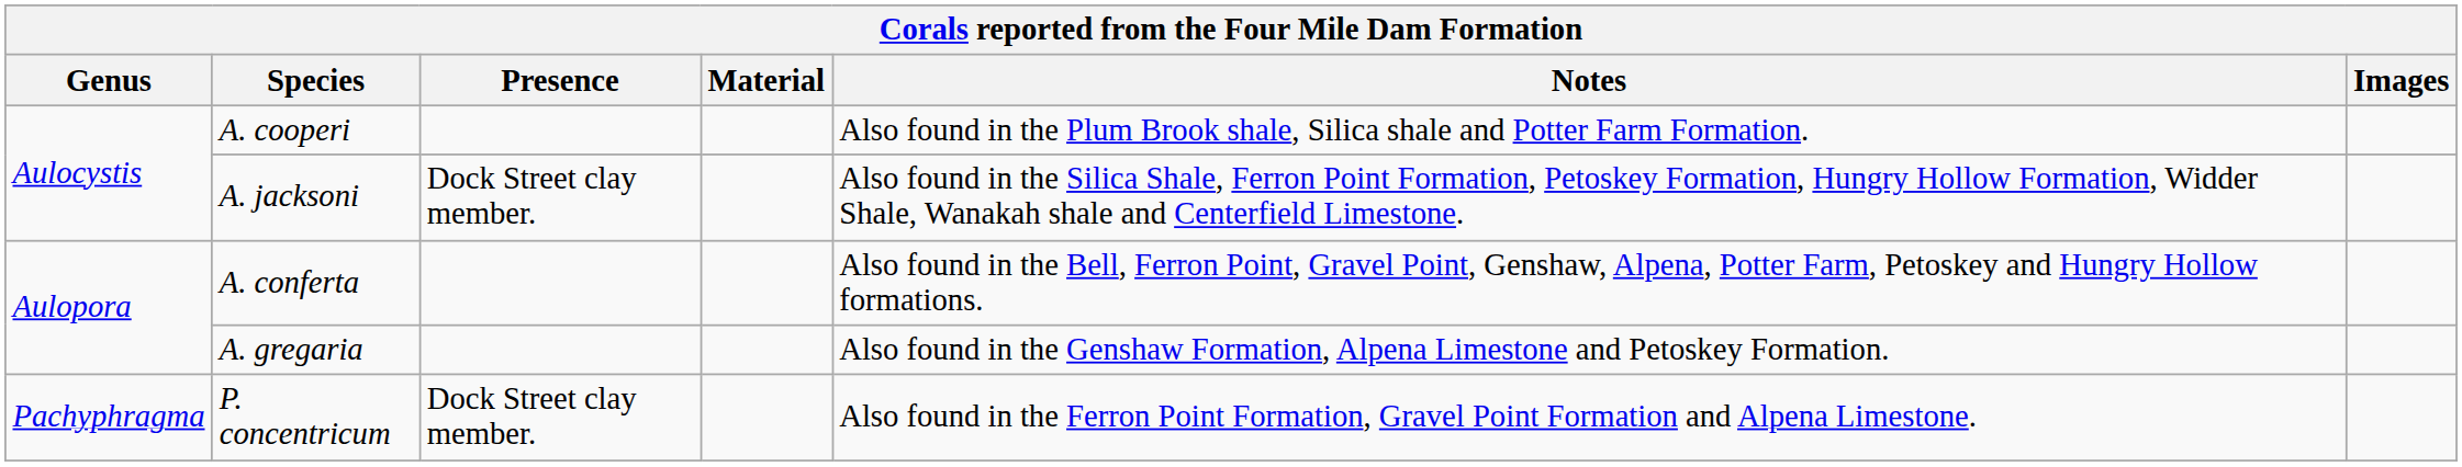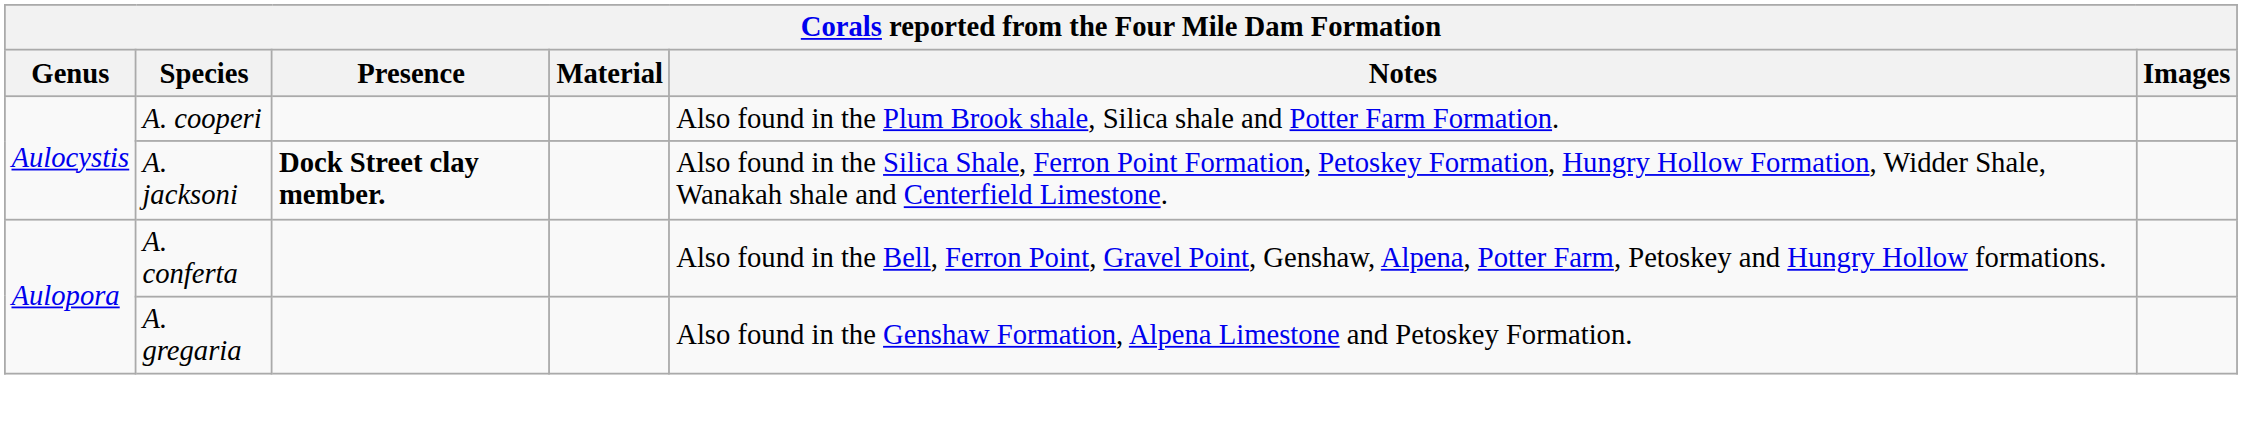A. jacksoni | Presence: normal -> bold
- row: Pachyphragma | P. concentricum | Dock Street clay member. | Also found in the Ferron Point Formation, Gravel Point Formation and Alpena Limestone.
